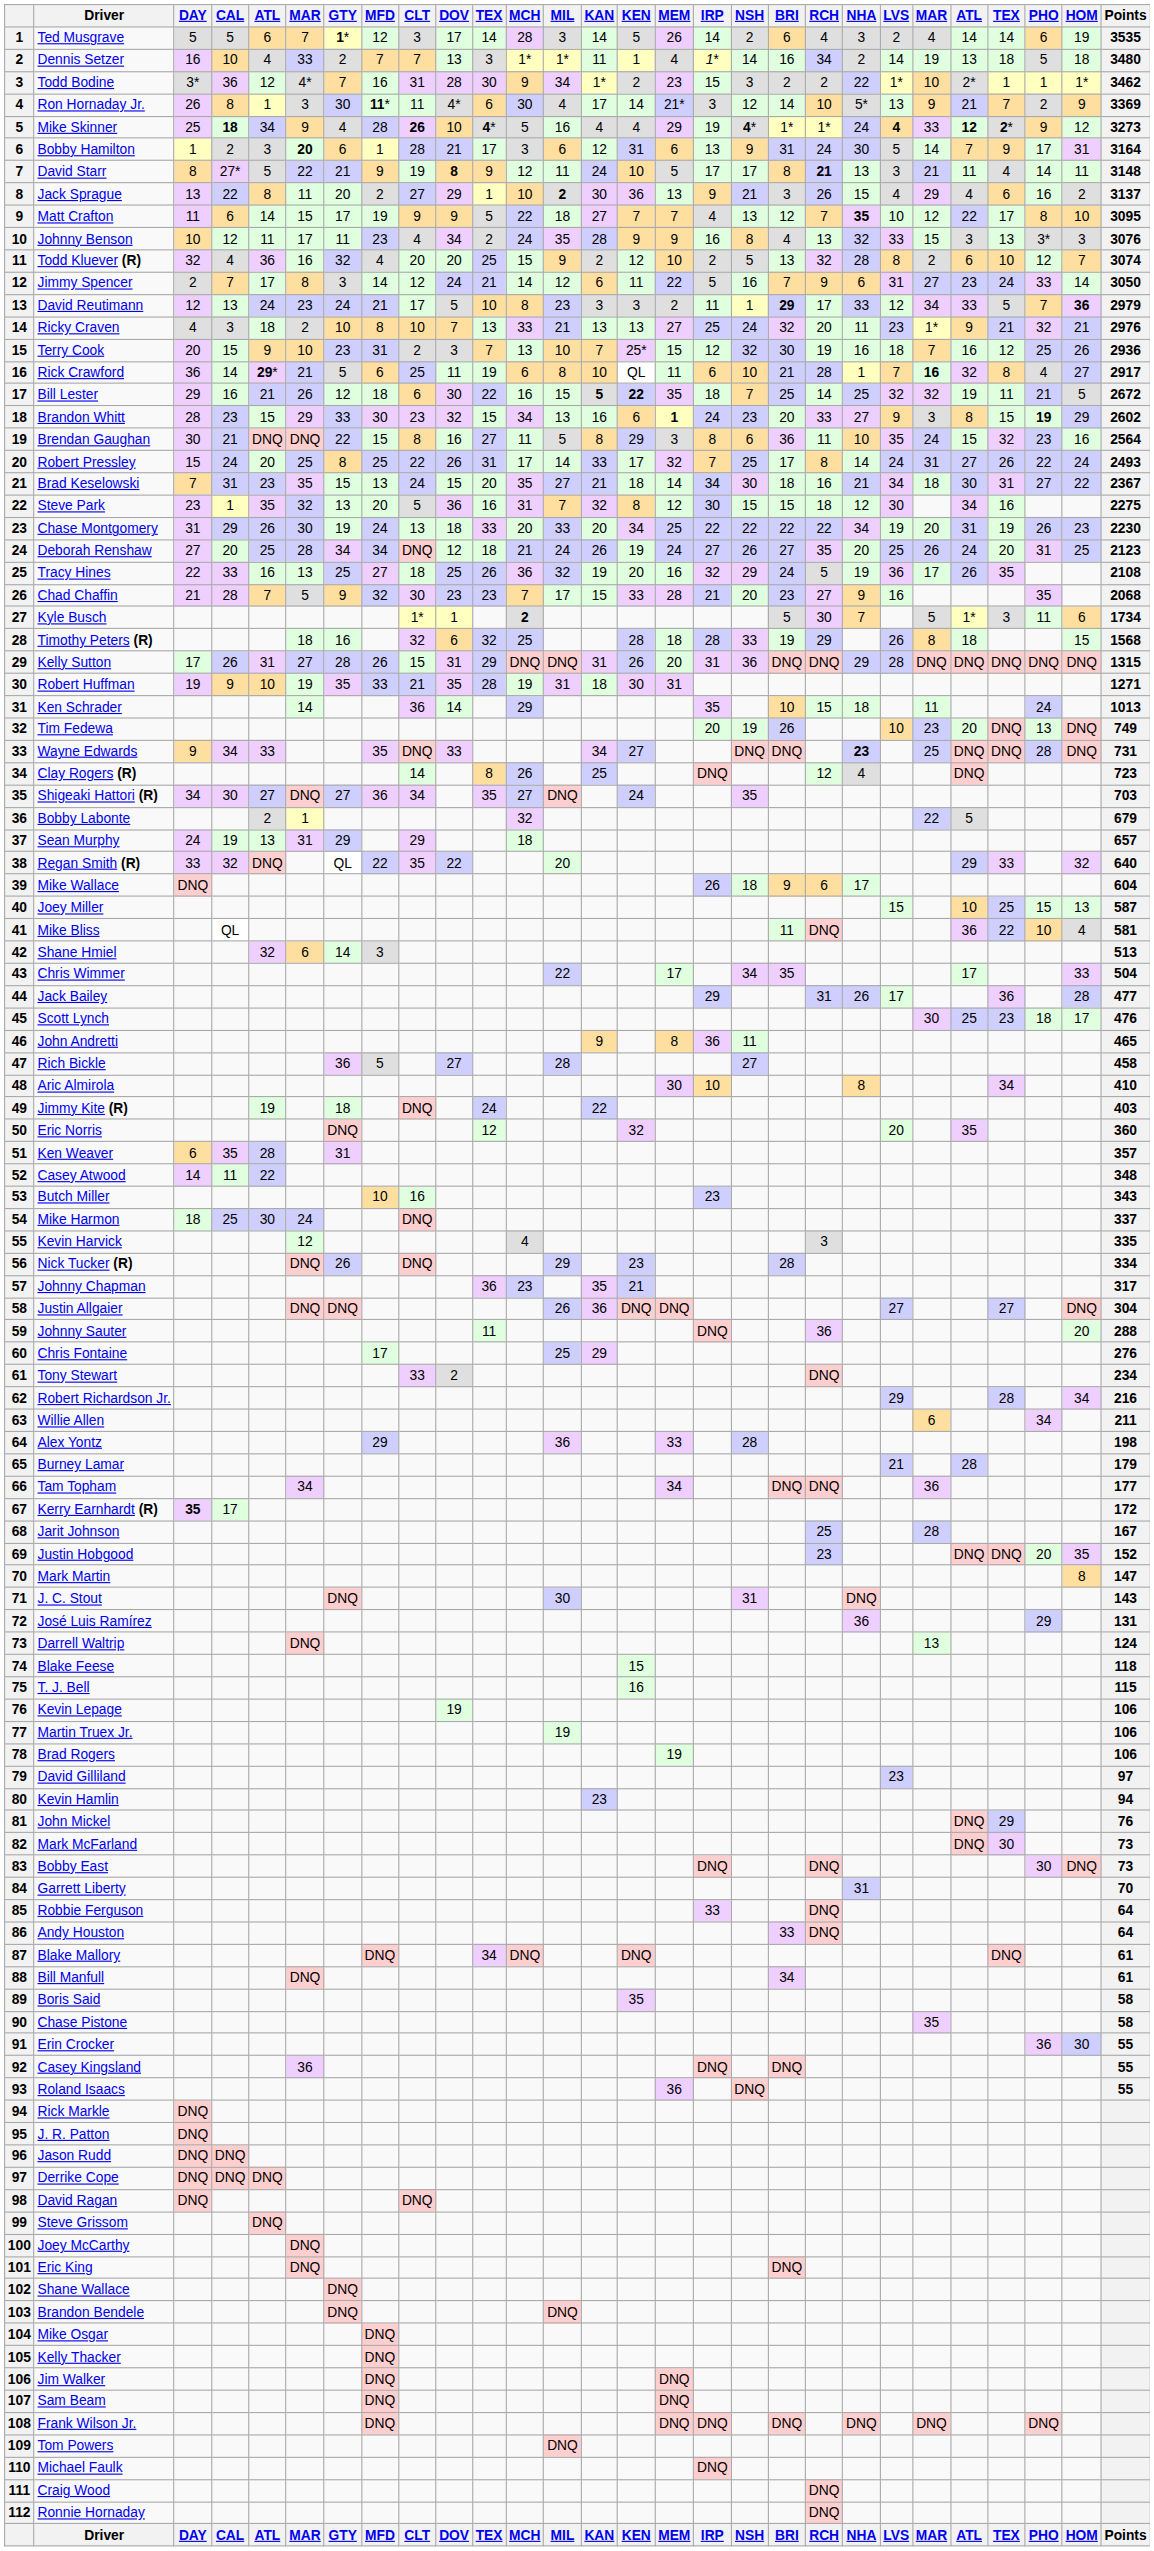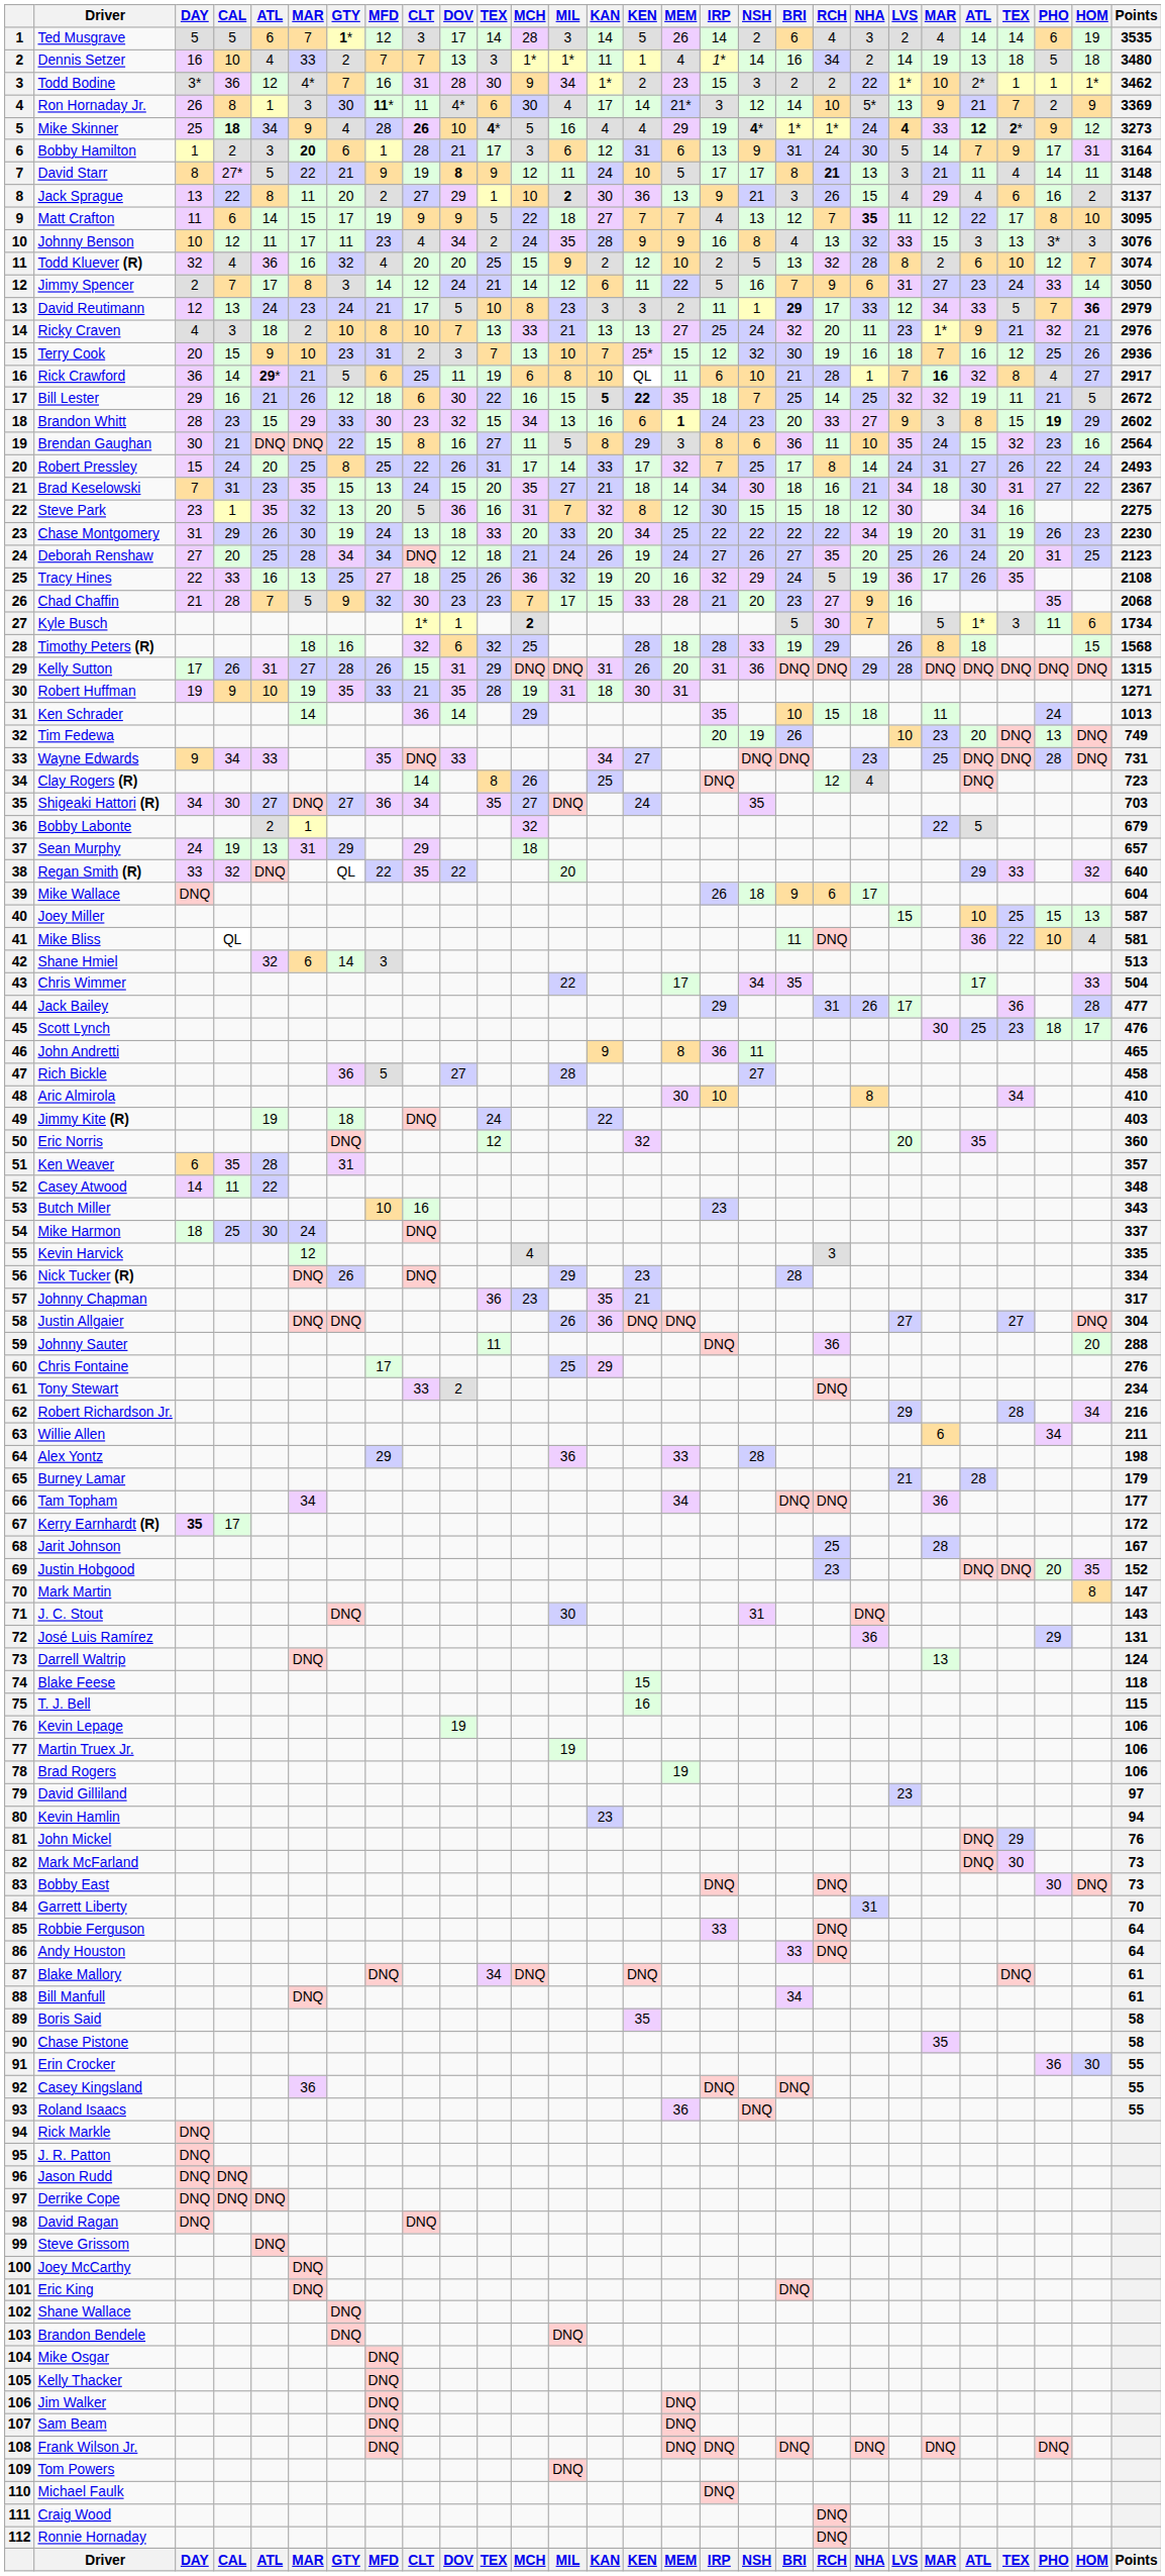Matt Crafton | LVS: 10 -> 11
Wayne Edwards | NHA: bold -> normal
